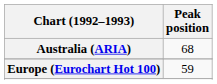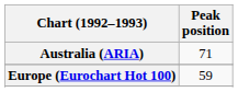Australia (ARIA) | Peak position: 68 -> 71
